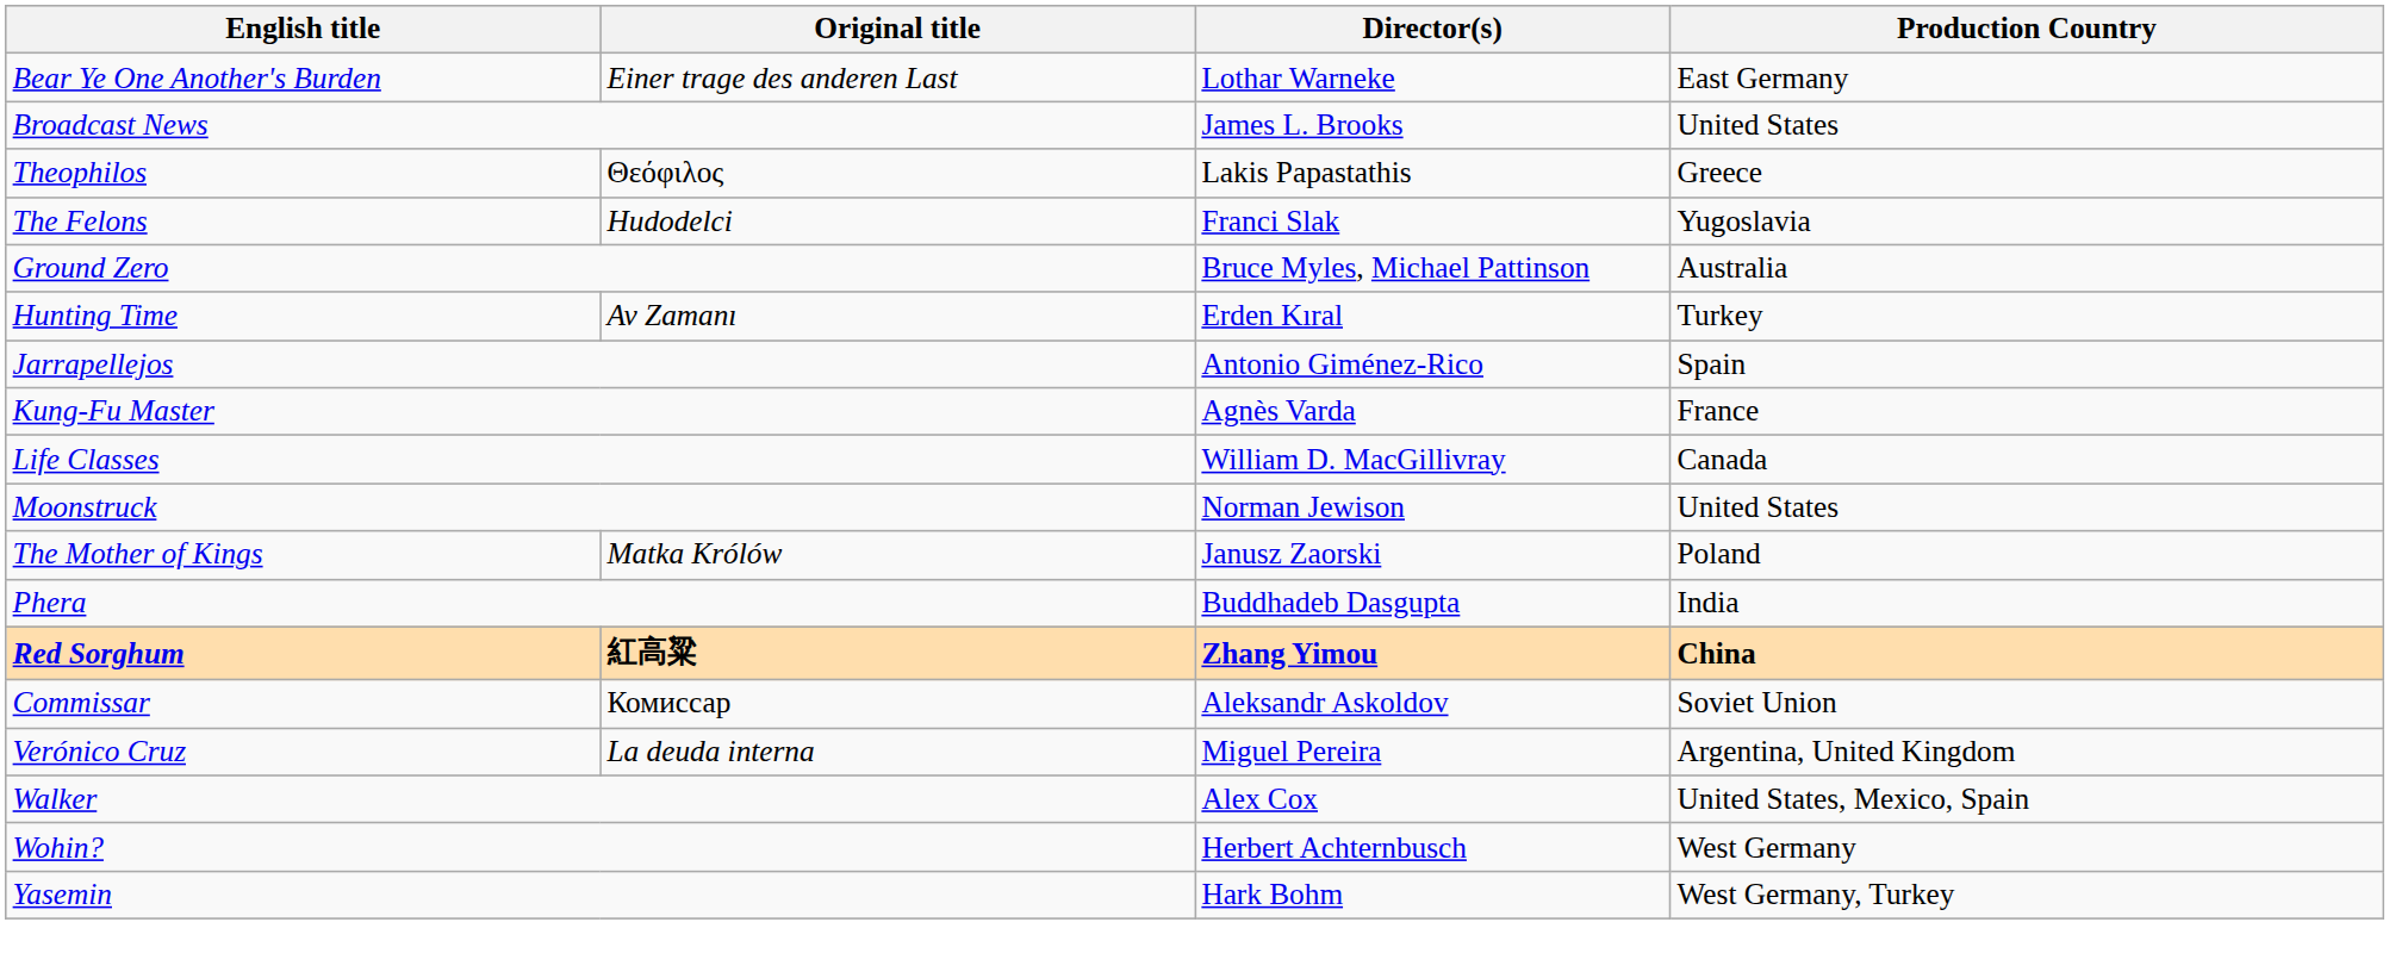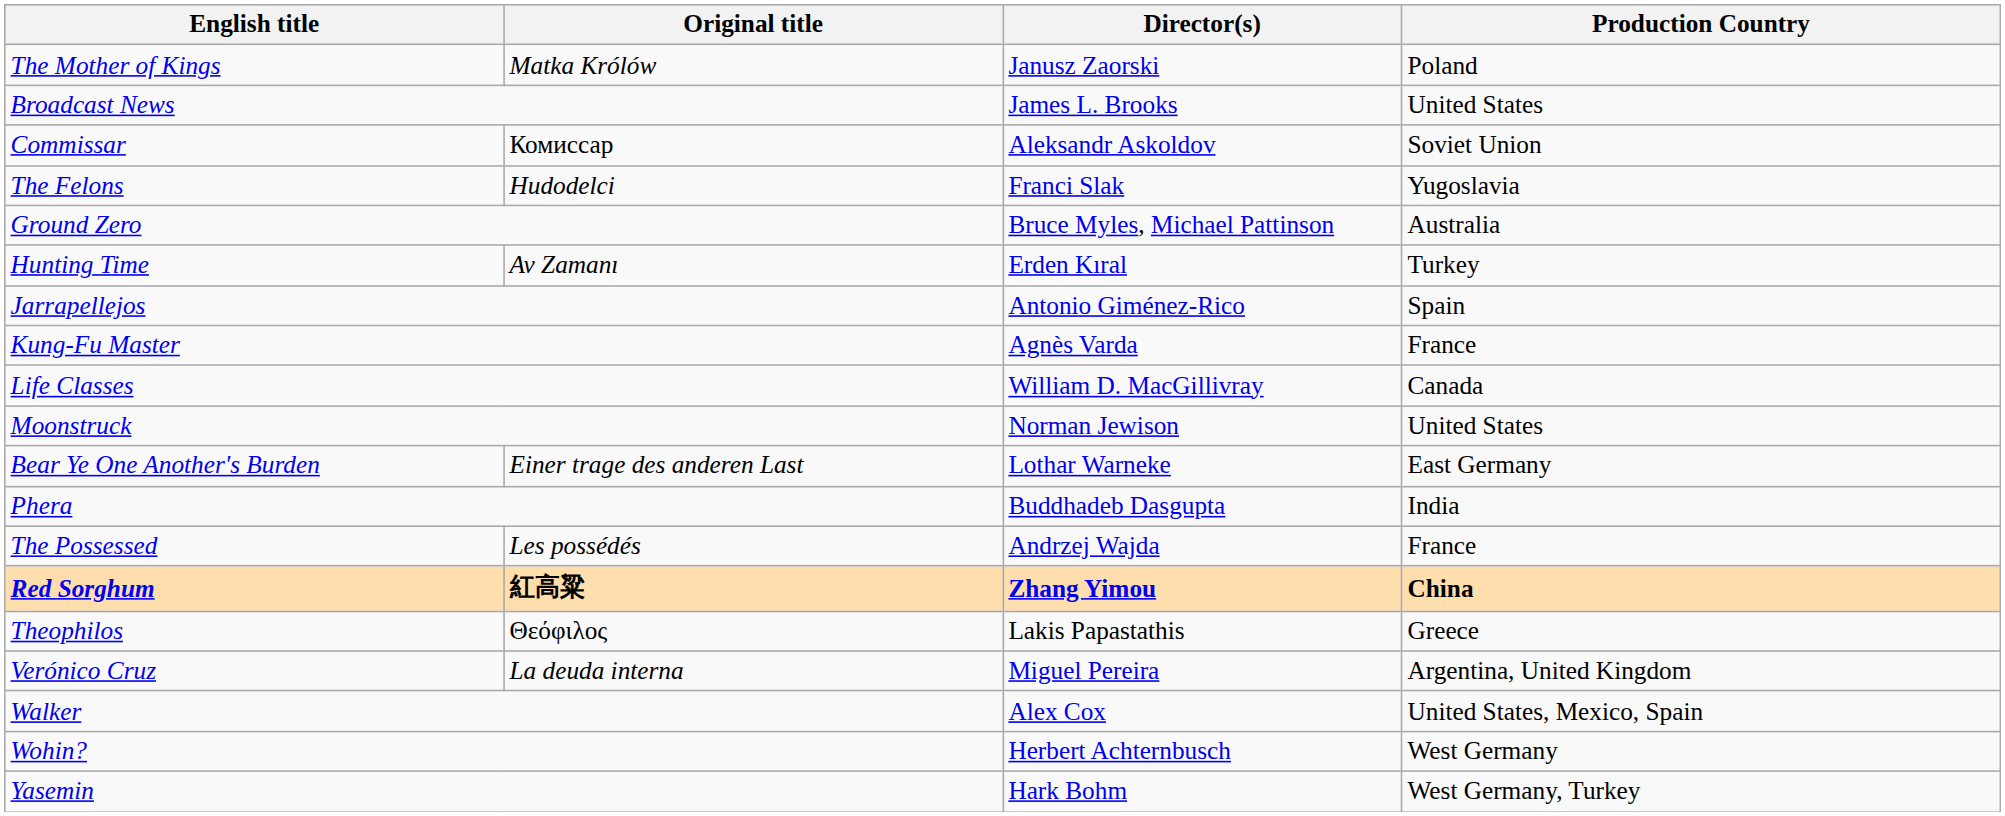rows swapped: Bear Ye One Another's Burden <-> The Mother of Kings
rows swapped: Commissar <-> Theophilos
+ row: The Possessed | Les possédés | Andrzej Wajda | France
